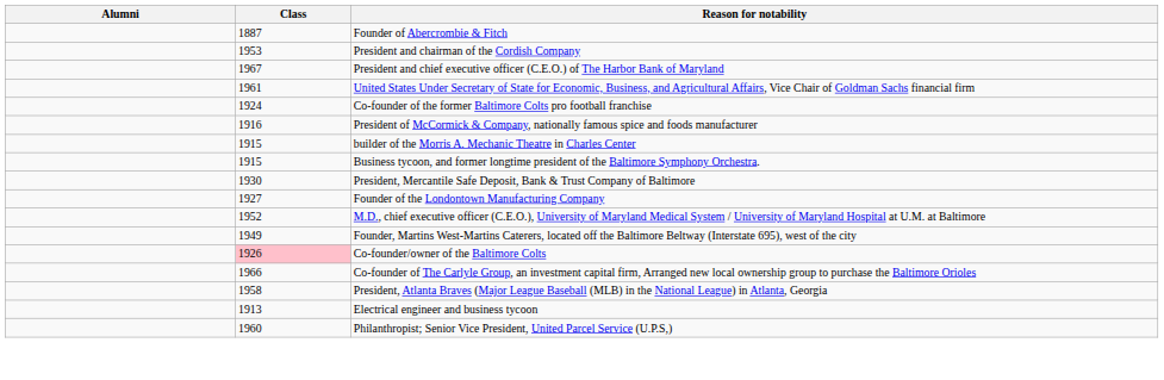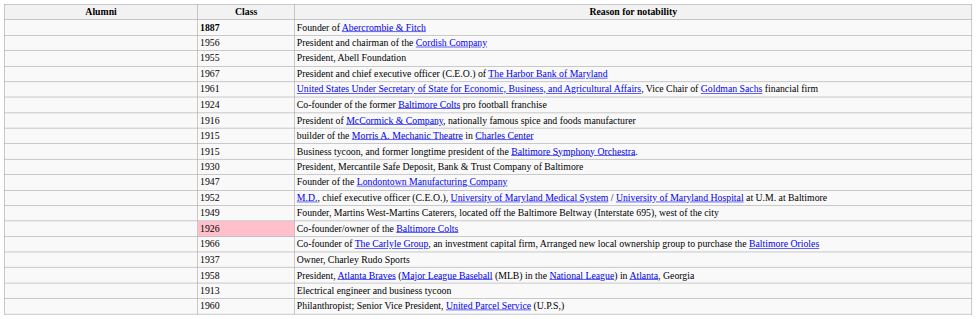Founder of Abercrombie & Fitch | Class: normal -> bold
President and chairman of the Cordish Company | Class: 1953 -> 1956
+ row: 1955 | President, Abell Foundation
Founder of the Londontown Manufacturing Company | Class: 1927 -> 1947
+ row: 1937 | Owner, Charley Rudo Sports
